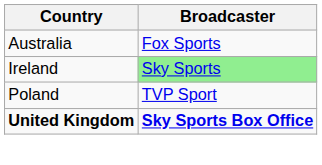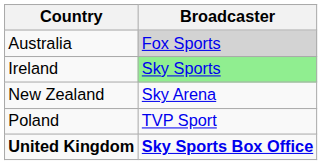Australia | Broadcaster: no background -> lightgrey background
+ row: New Zealand | Sky Arena
